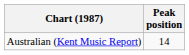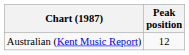Australian (Kent Music Report) | Peak position: 14 -> 12
